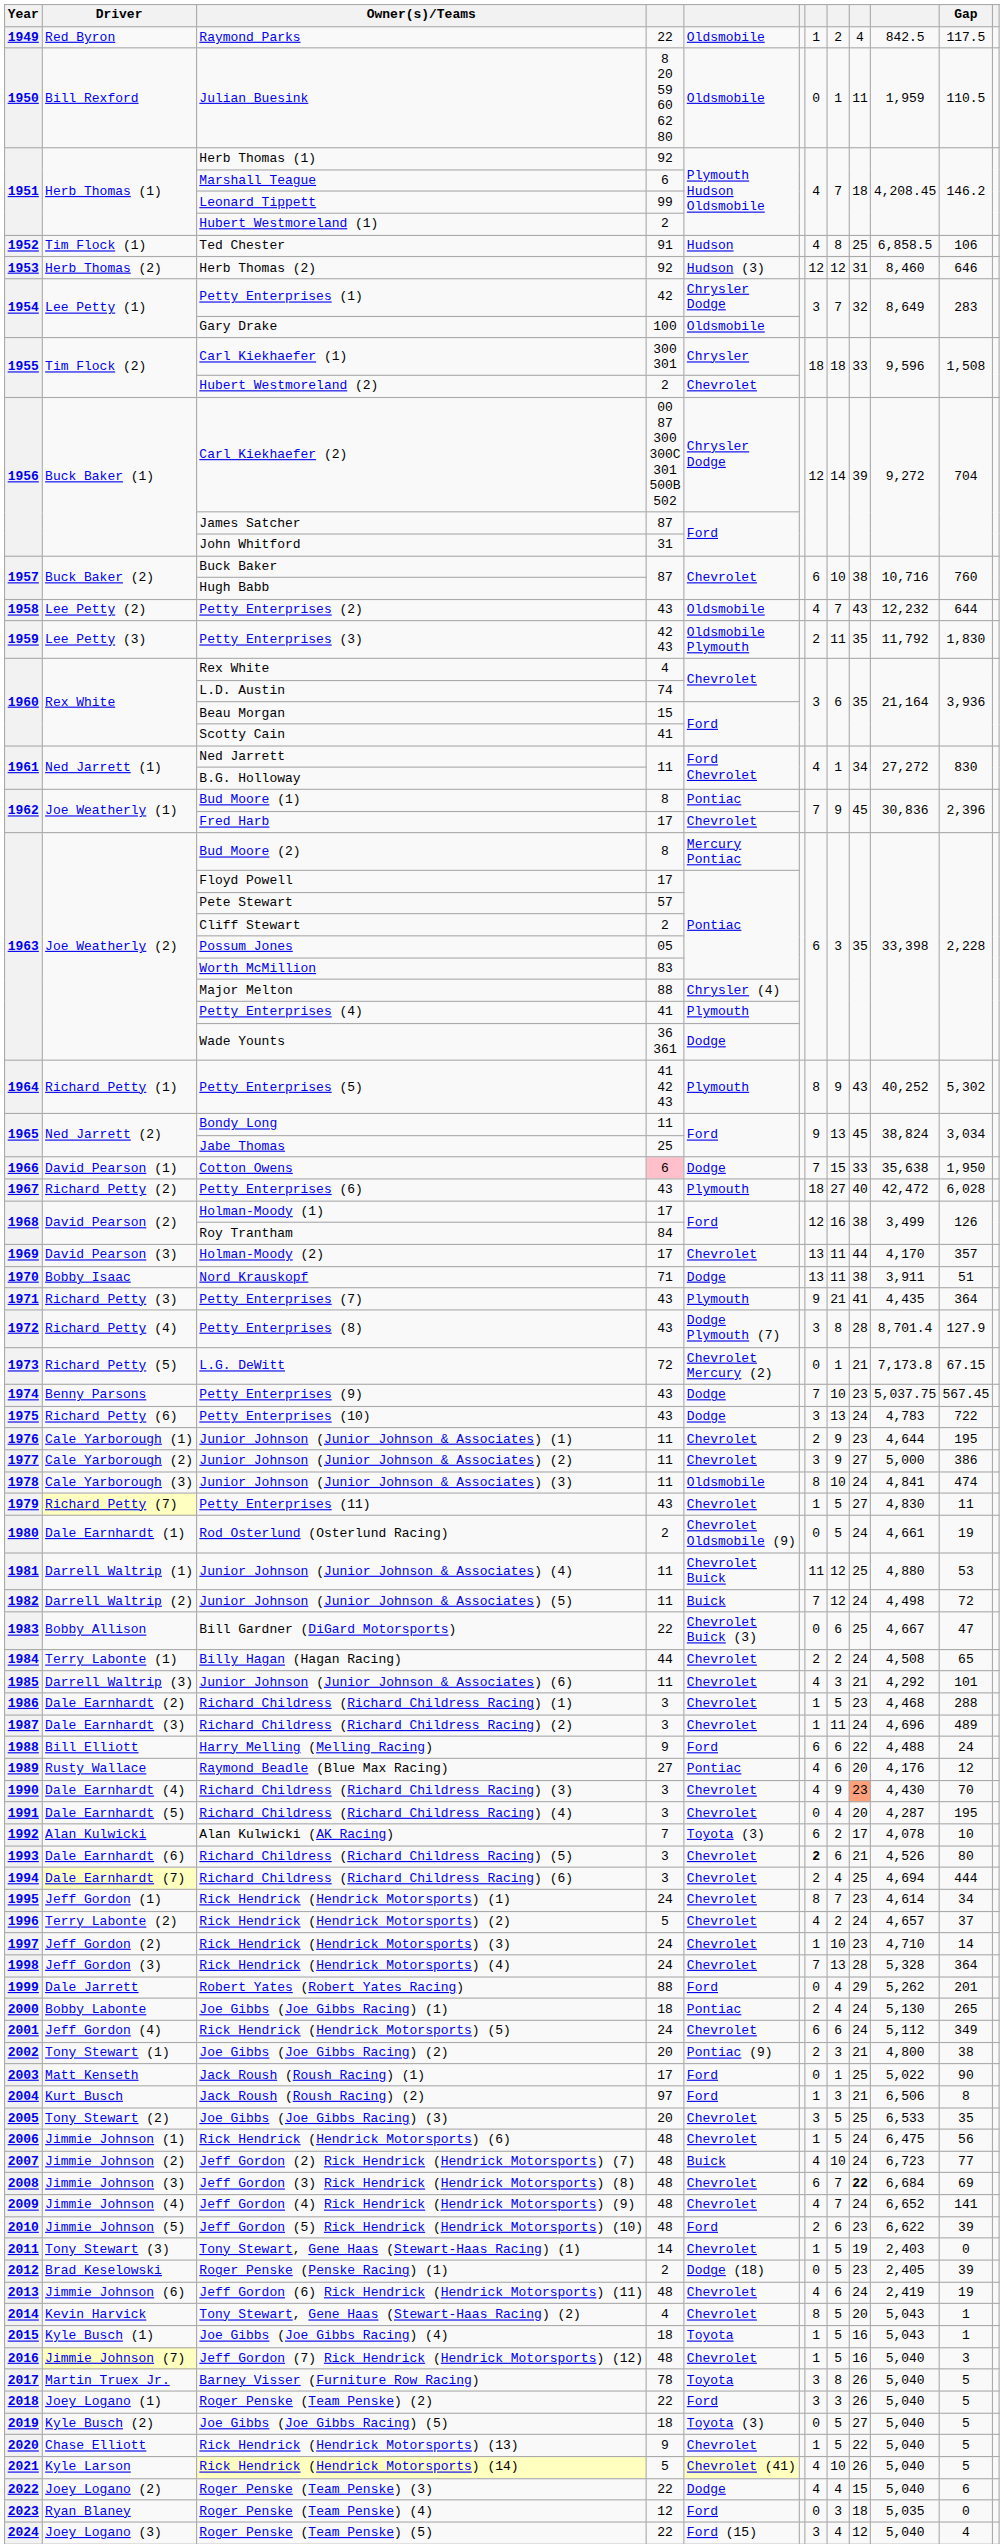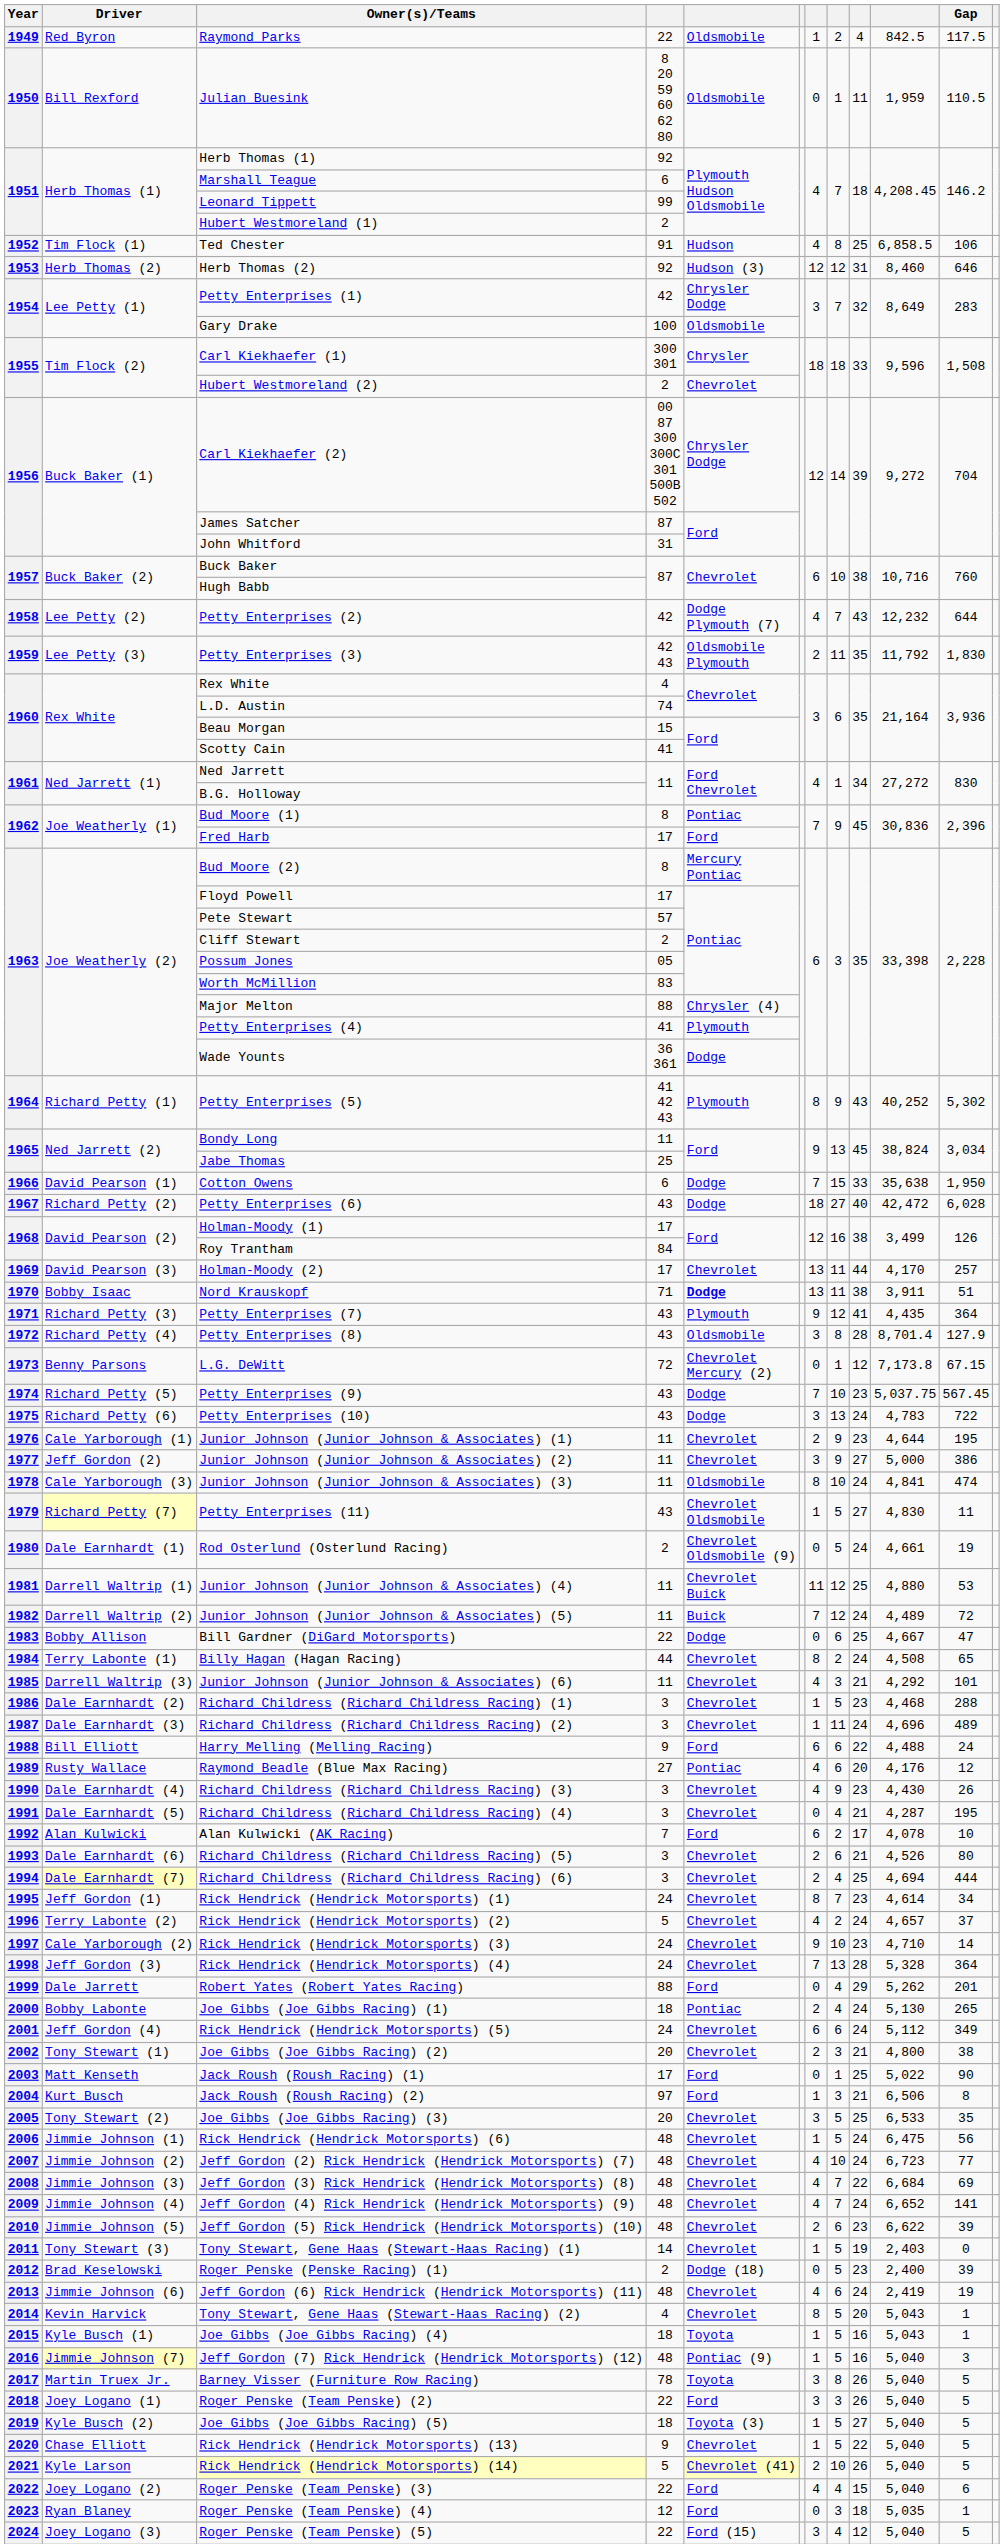Petty Enterprises (2) | column 4: 43 -> 42
Petty Enterprises (2) | column 5: Oldsmobile -> Dodge Plymouth (7)
Fred Harb | column 5: Chevrolet -> Ford
Cotton Owens | column 4: pink background -> no background
Petty Enterprises (6) | column 5: Plymouth -> Dodge
Holman-Moody (2) | Gap: 357 -> 257
Nord Krauskopf | column 5: normal -> bold
Petty Enterprises (7) | column 8: 21 -> 12
Petty Enterprises (8) | column 5: Dodge Plymouth (7) -> Oldsmobile
L.G. DeWitt | Driver: Richard Petty (5) -> Benny Parsons
L.G. DeWitt | column 9: 21 -> 12
Petty Enterprises (9) | Driver: Benny Parsons -> Richard Petty (5)
Junior Johnson (Junior Johnson & Associates) (2) | Driver: Cale Yarborough (2) -> Jeff Gordon (2)
Petty Enterprises (11) | column 5: Chevrolet -> Chevrolet Oldsmobile
Junior Johnson (Junior Johnson & Associates) (5) | column 10: 4,498 -> 4,489
Bill Gardner (DiGard Motorsports) | column 5: Chevrolet Buick (3) -> Dodge
Billy Hagan (Hagan Racing) | column 7: 2 -> 8
Richard Childress (Richard Childress Racing) (3) | column 9: lightsalmon background -> no background
Richard Childress (Richard Childress Racing) (3) | Gap: 70 -> 26
Richard Childress (Richard Childress Racing) (4) | column 9: 20 -> 21
Alan Kulwicki (AK Racing) | column 5: Toyota (3) -> Ford
Richard Childress (Richard Childress Racing) (5) | column 7: bold -> normal
Rick Hendrick (Hendrick Motorsports) (3) | Driver: Jeff Gordon (2) -> Cale Yarborough (2)
Rick Hendrick (Hendrick Motorsports) (3) | column 7: 1 -> 9
Joe Gibbs (Joe Gibbs Racing) (2) | column 5: Pontiac (9) -> Chevrolet
Jeff Gordon (2) Rick Hendrick (Hendrick Motorsports) (7) | column 5: Buick -> Chevrolet
Jeff Gordon (3) Rick Hendrick (Hendrick Motorsports) (8) | column 7: 6 -> 4
Jeff Gordon (3) Rick Hendrick (Hendrick Motorsports) (8) | column 9: bold -> normal
Jeff Gordon (5) Rick Hendrick (Hendrick Motorsports) (10) | column 5: Ford -> Chevrolet
Roger Penske (Penske Racing) (1) | column 10: 2,405 -> 2,400
Jeff Gordon (7) Rick Hendrick (Hendrick Motorsports) (12) | column 5: Chevrolet -> Pontiac (9)
Joe Gibbs (Joe Gibbs Racing) (5) | column 7: 0 -> 1
Rick Hendrick (Hendrick Motorsports) (14) | column 7: 4 -> 2
Roger Penske (Team Penske) (3) | column 5: Dodge -> Ford
Roger Penske (Team Penske) (4) | Gap: 0 -> 1
Roger Penske (Team Penske) (5) | Gap: 4 -> 5
